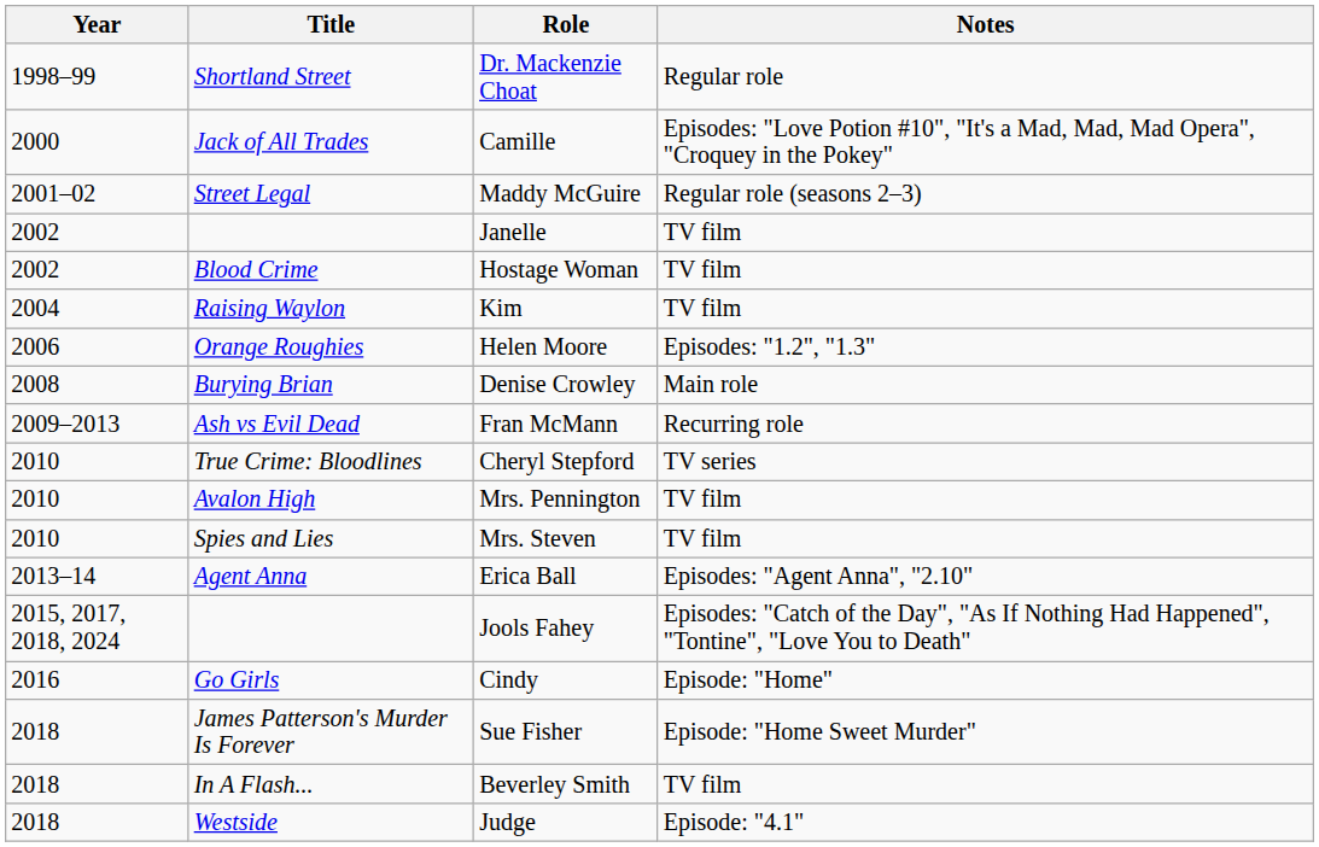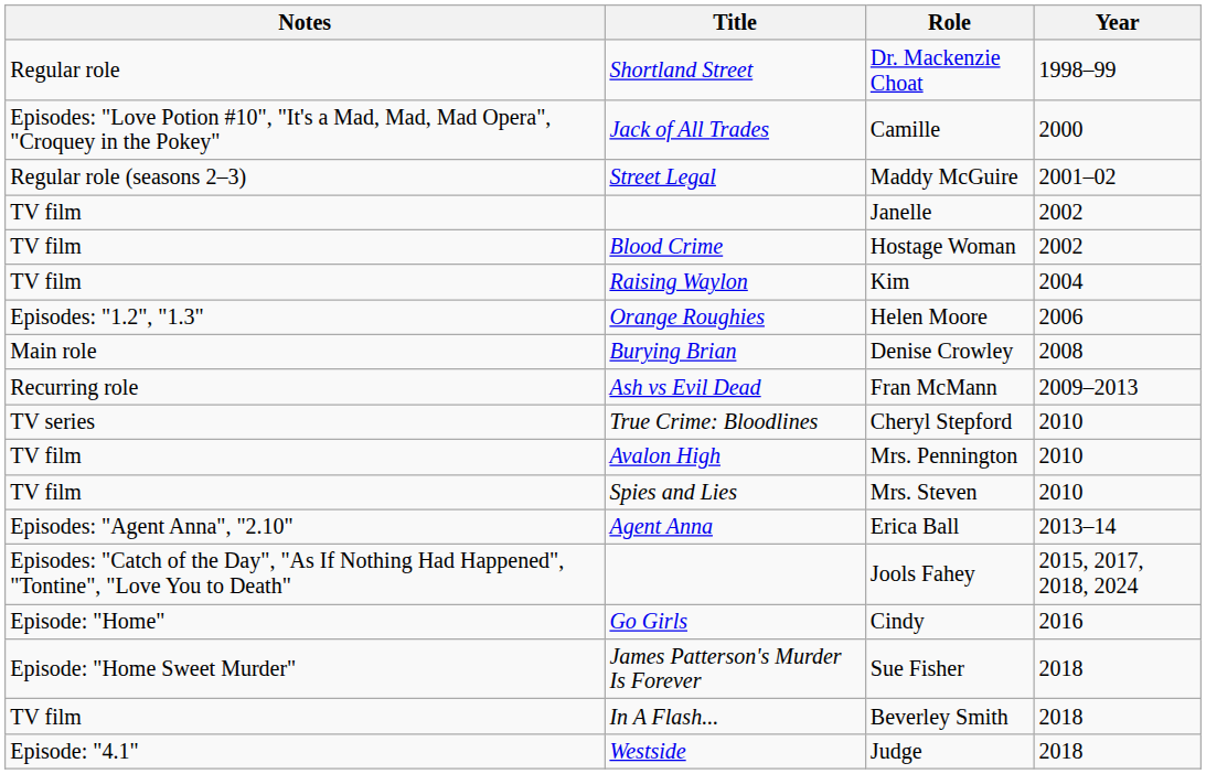columns swapped: Year <-> Notes
